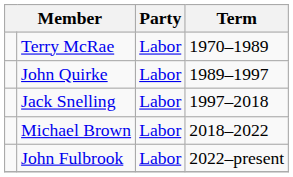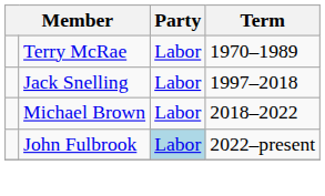- row: John Quirke | Labor | 1989–1997
John Fulbrook | Party: no background -> lightblue background
